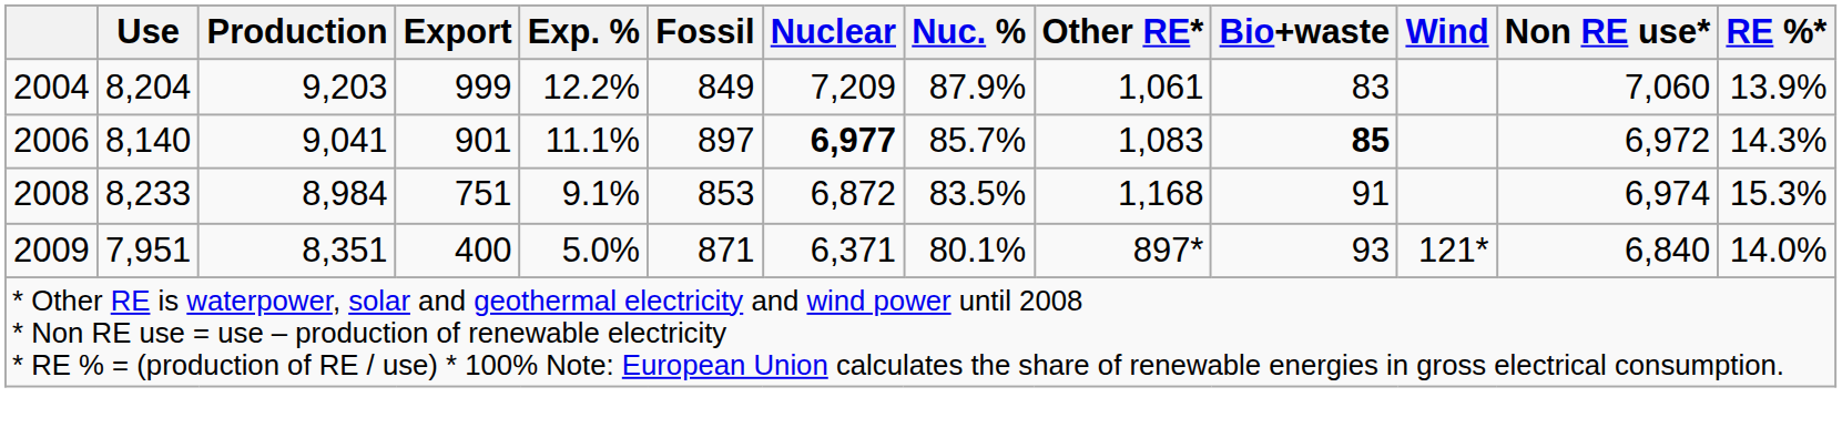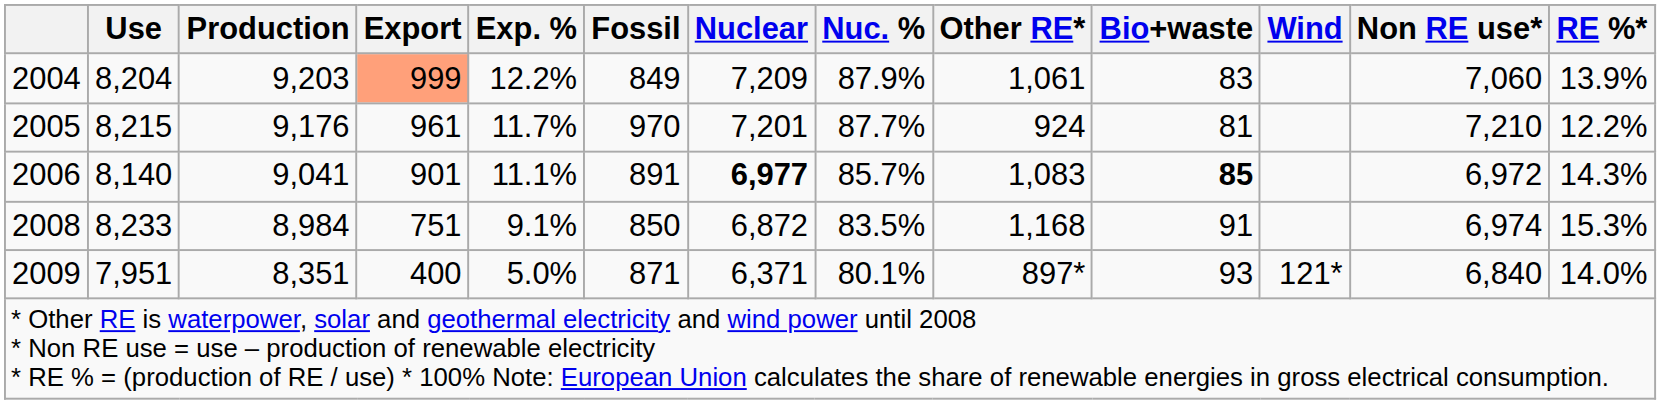2004 | Export: no background -> lightsalmon background
+ row: 2005 | 8,215 | 9,176 | 961 | 11.7% | 970 | 7,201 | 87.7% | 924 | 81 | 7,210 | 12.2%
2006 | Fossil: 897 -> 891
2008 | Fossil: 853 -> 850
